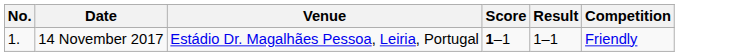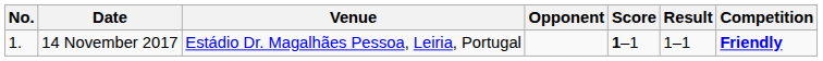+ column: Opponent
14 November 2017 | Competition: normal -> bold
